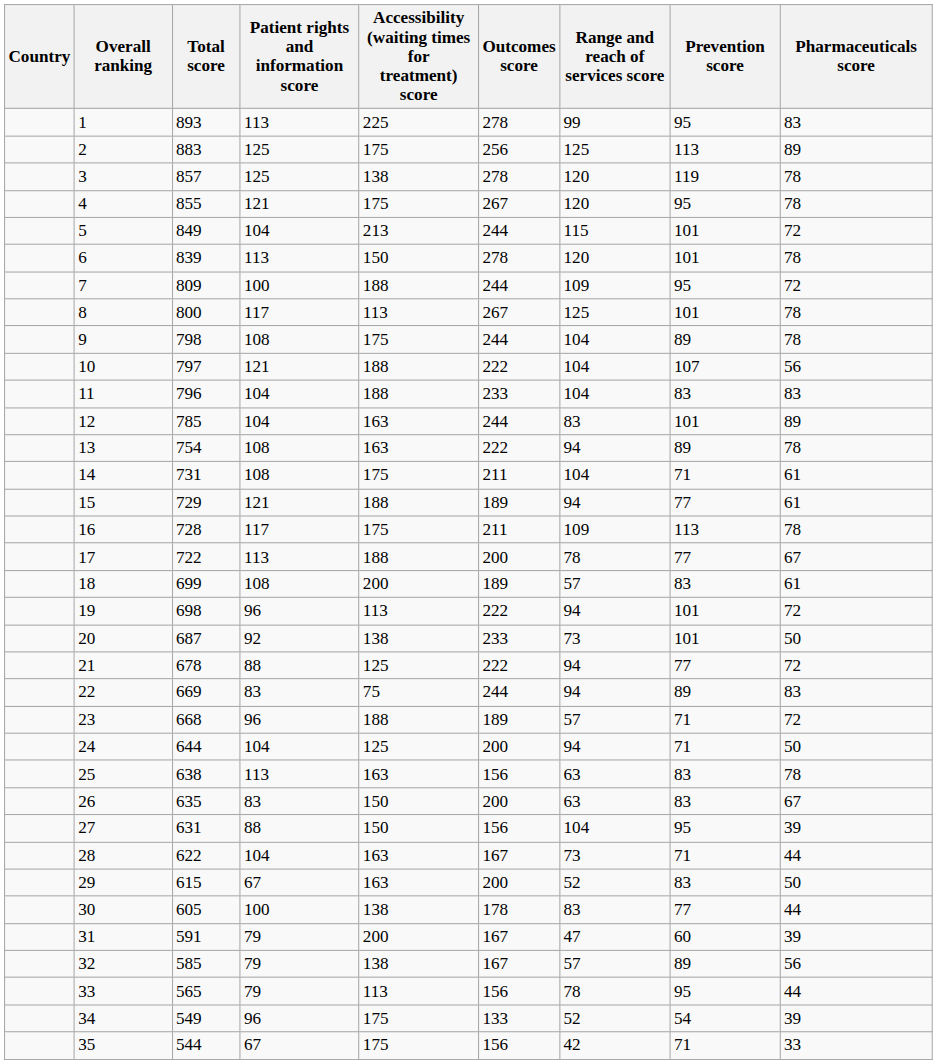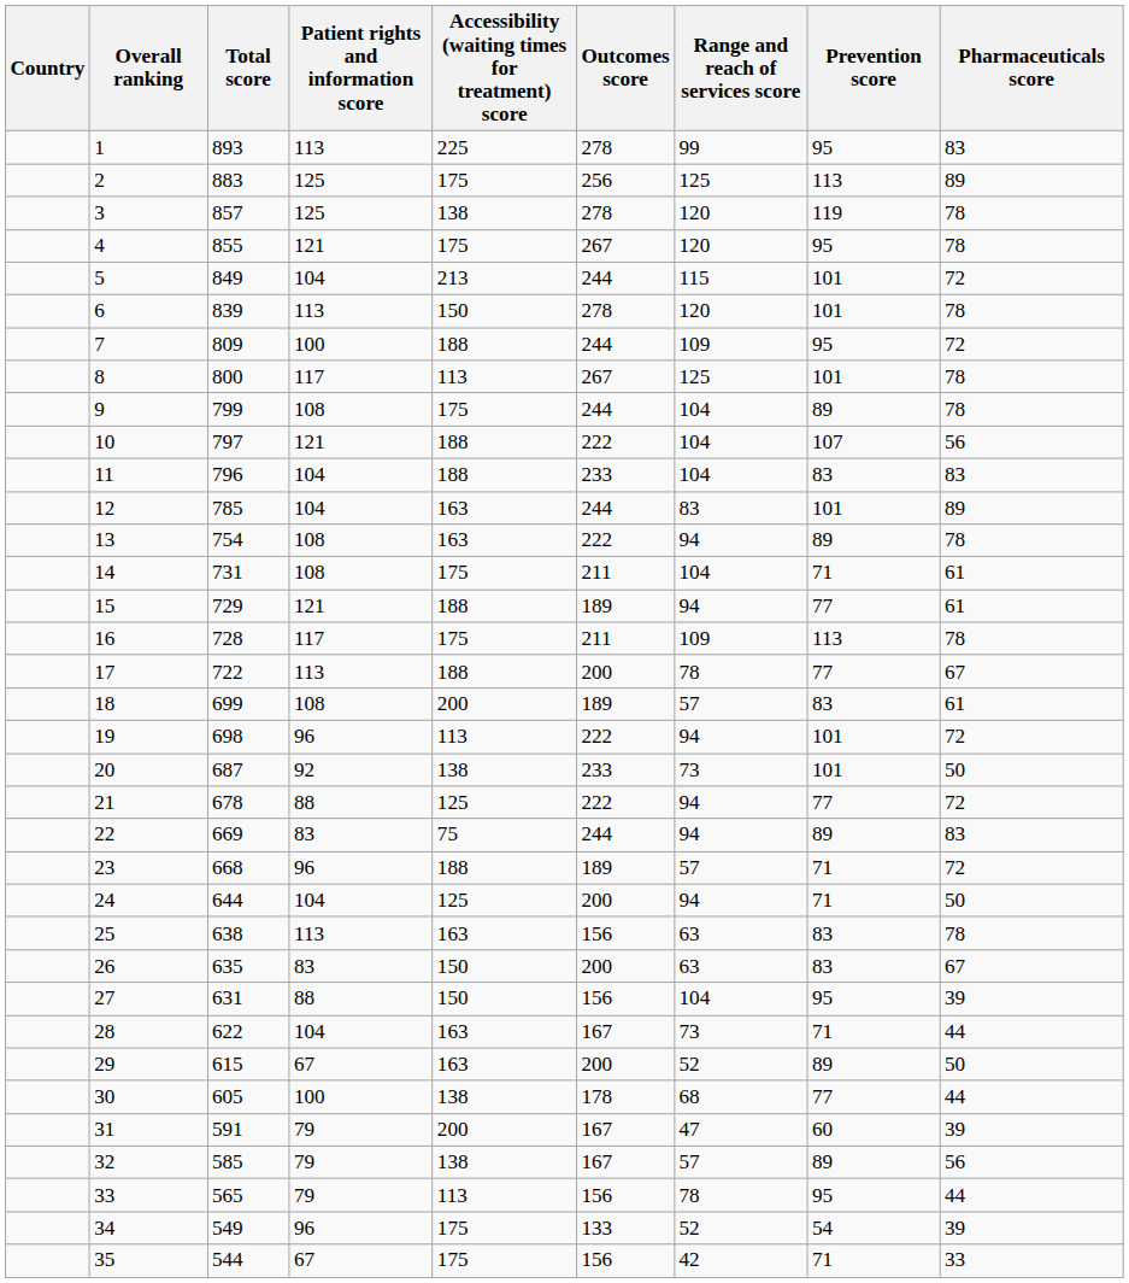9 | Total score: 798 -> 799
29 | Prevention score: 83 -> 89
30 | Range and reach of services score: 83 -> 68
